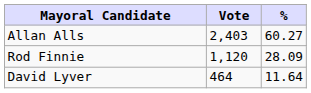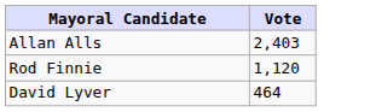- column: % | 60.27 | 28.09 | 11.64
